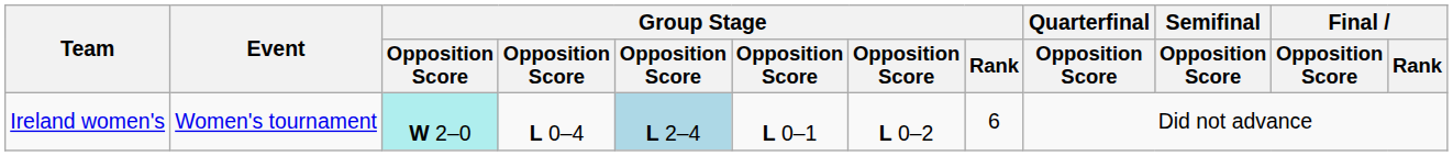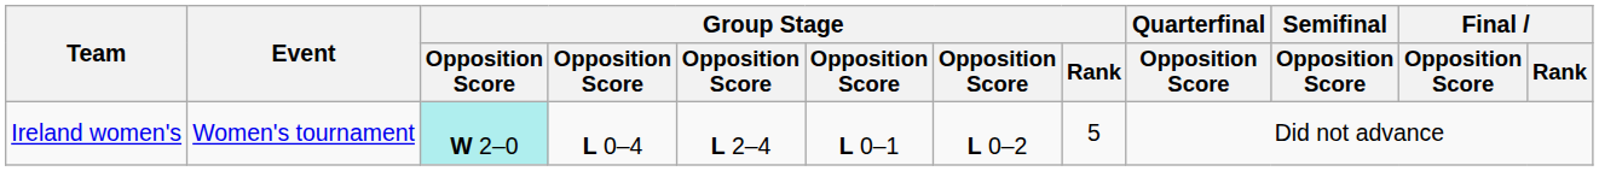Ireland women's | column 5: lightblue background -> no background
Ireland women's | Group Stage / Rank: 6 -> 5
